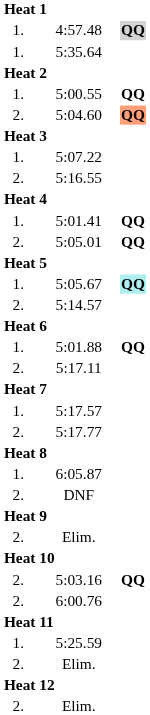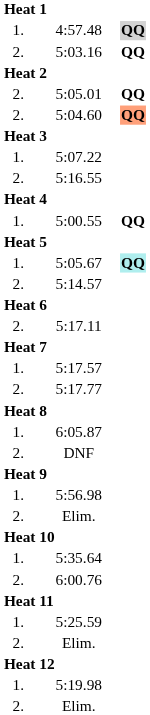rows swapped: 5:03.16 <-> 5:35.64
rows swapped: 5:00.55 <-> 5:05.01
- row: 1. | 5:01.41 | QQ
- row: 1. | 5:01.88 | QQ
+ row: 1. | 5:56.98
+ row: 1. | 5:19.98
